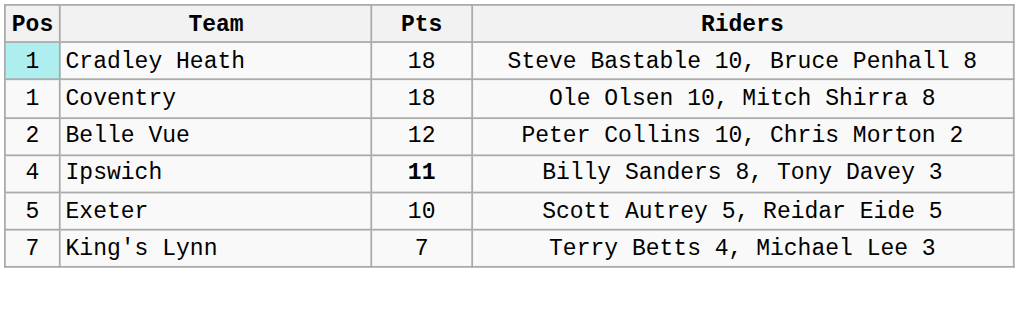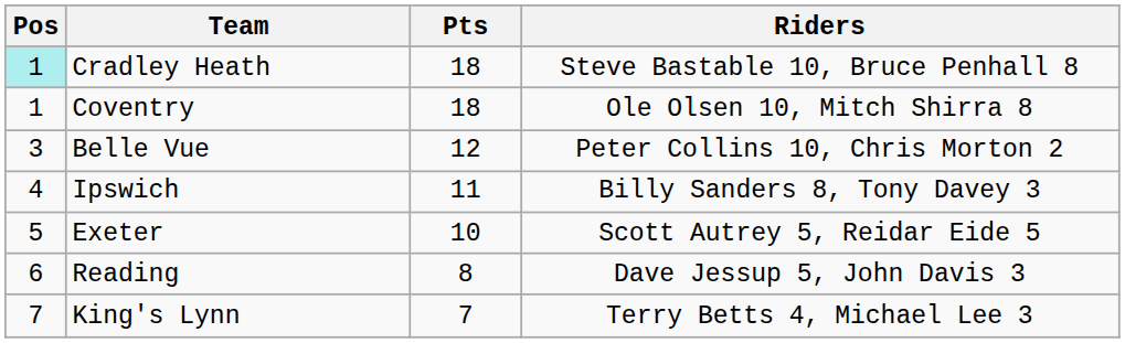Belle Vue | Pos: 2 -> 3
Ipswich | Pts: bold -> normal
+ row: 6 | Reading | 8 | Dave Jessup 5, John Davis 3
